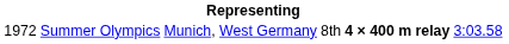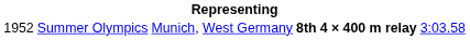Summer Olympics | column 1: 1972 -> 1952
Summer Olympics | column 4: normal -> bold
